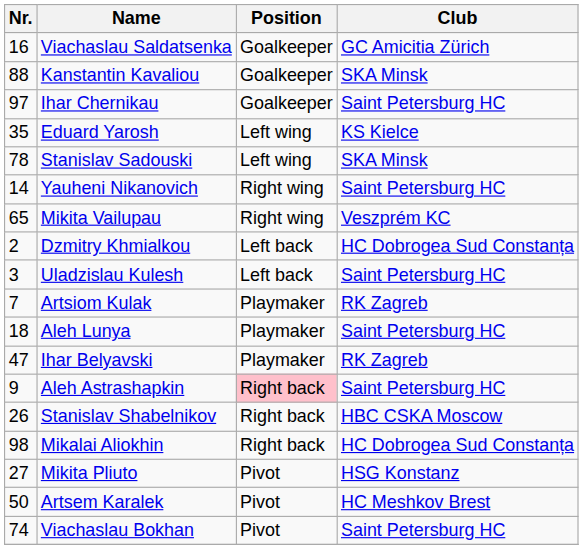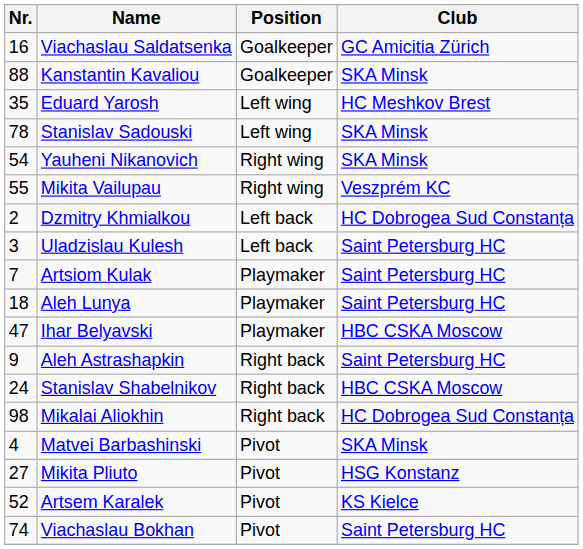- row: 97 | Ihar Chernikau | Goalkeeper | Saint Petersburg HC
Eduard Yarosh | Club: KS Kielce -> HC Meshkov Brest
Yauheni Nikanovich | Nr.: 14 -> 54
Yauheni Nikanovich | Club: Saint Petersburg HC -> SKA Minsk
Mikita Vailupau | Nr.: 65 -> 55
Artsiom Kulak | Club: RK Zagreb -> Saint Petersburg HC
Ihar Belyavski | Club: RK Zagreb -> HBC CSKA Moscow
Aleh Astrashapkin | Position: pink background -> no background
Stanislav Shabelnikov | Nr.: 26 -> 24
+ row: 4 | Matvei Barbashinski | Pivot | SKA Minsk
Artsem Karalek | Nr.: 50 -> 52
Artsem Karalek | Club: HC Meshkov Brest -> KS Kielce
